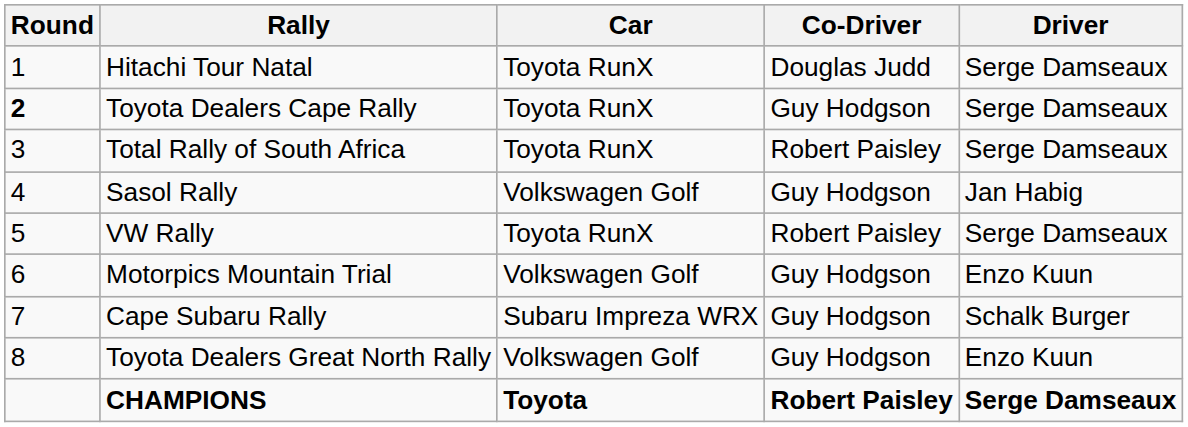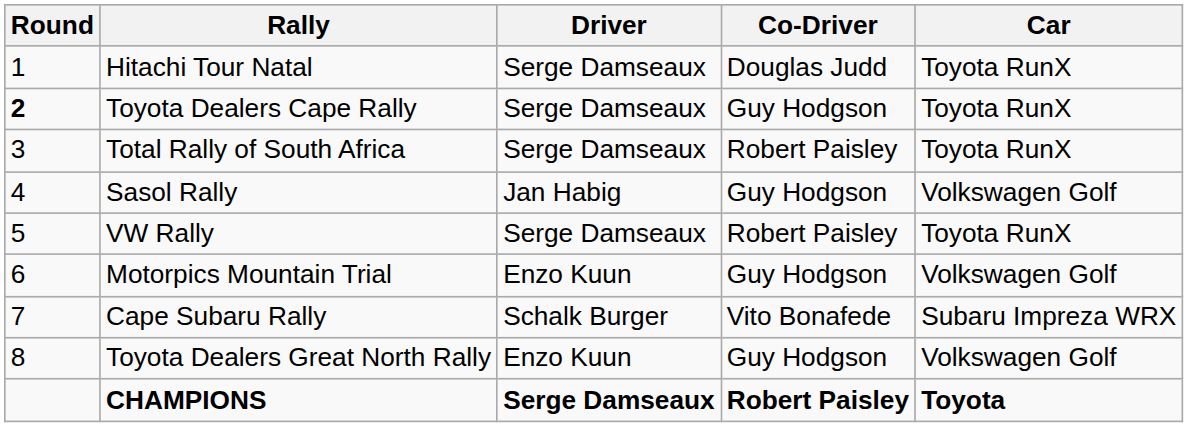columns swapped: Driver <-> Car
Cape Subaru Rally | Co-Driver: Guy Hodgson -> Vito Bonafede
